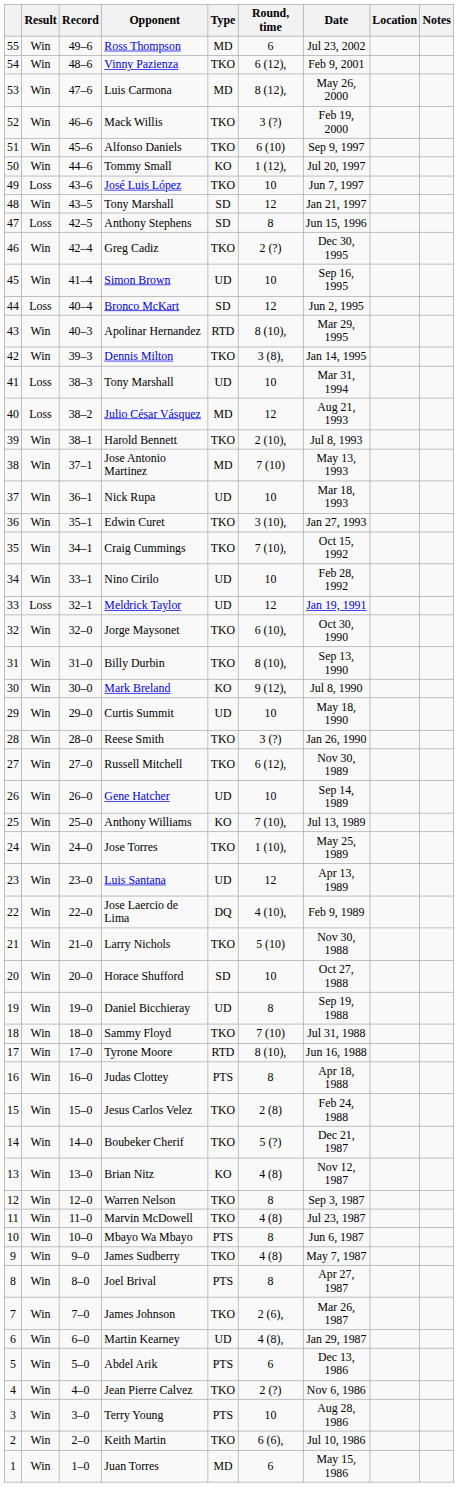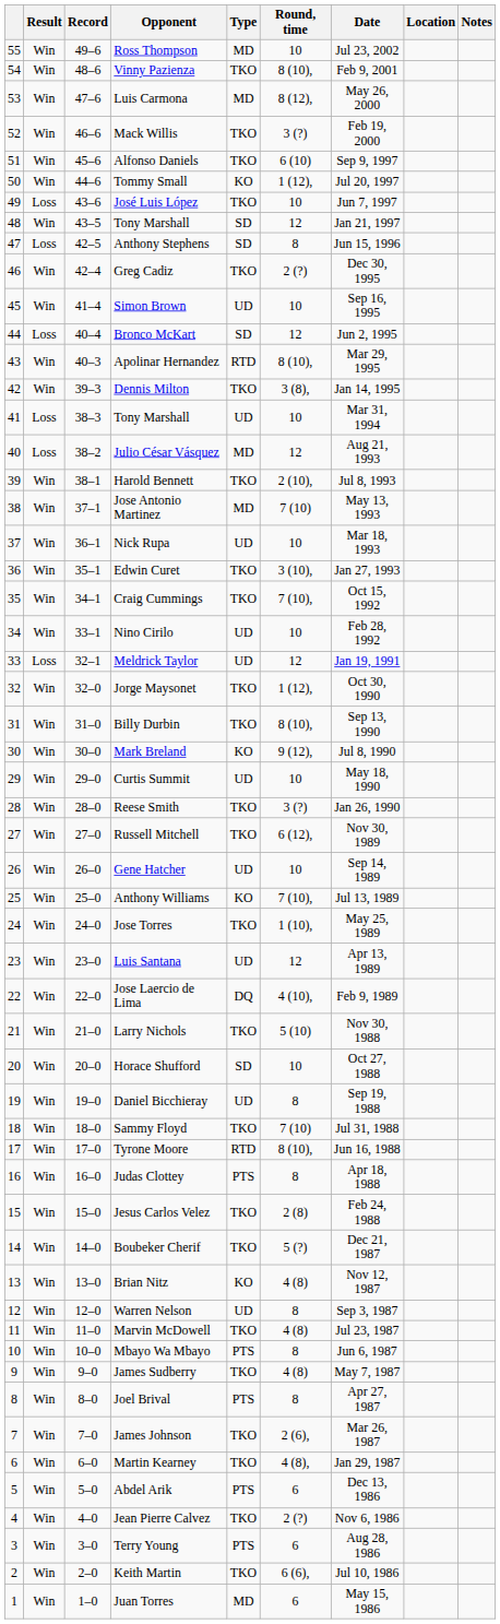Ross Thompson | Round, time: 6 -> 10
Vinny Pazienza | Round, time: 6 (12), -> 8 (10),
Jorge Maysonet | Round, time: 6 (10), -> 1 (12),
Warren Nelson | Type: TKO -> UD
Martin Kearney | Type: UD -> TKO
Terry Young | Round, time: 10 -> 6
